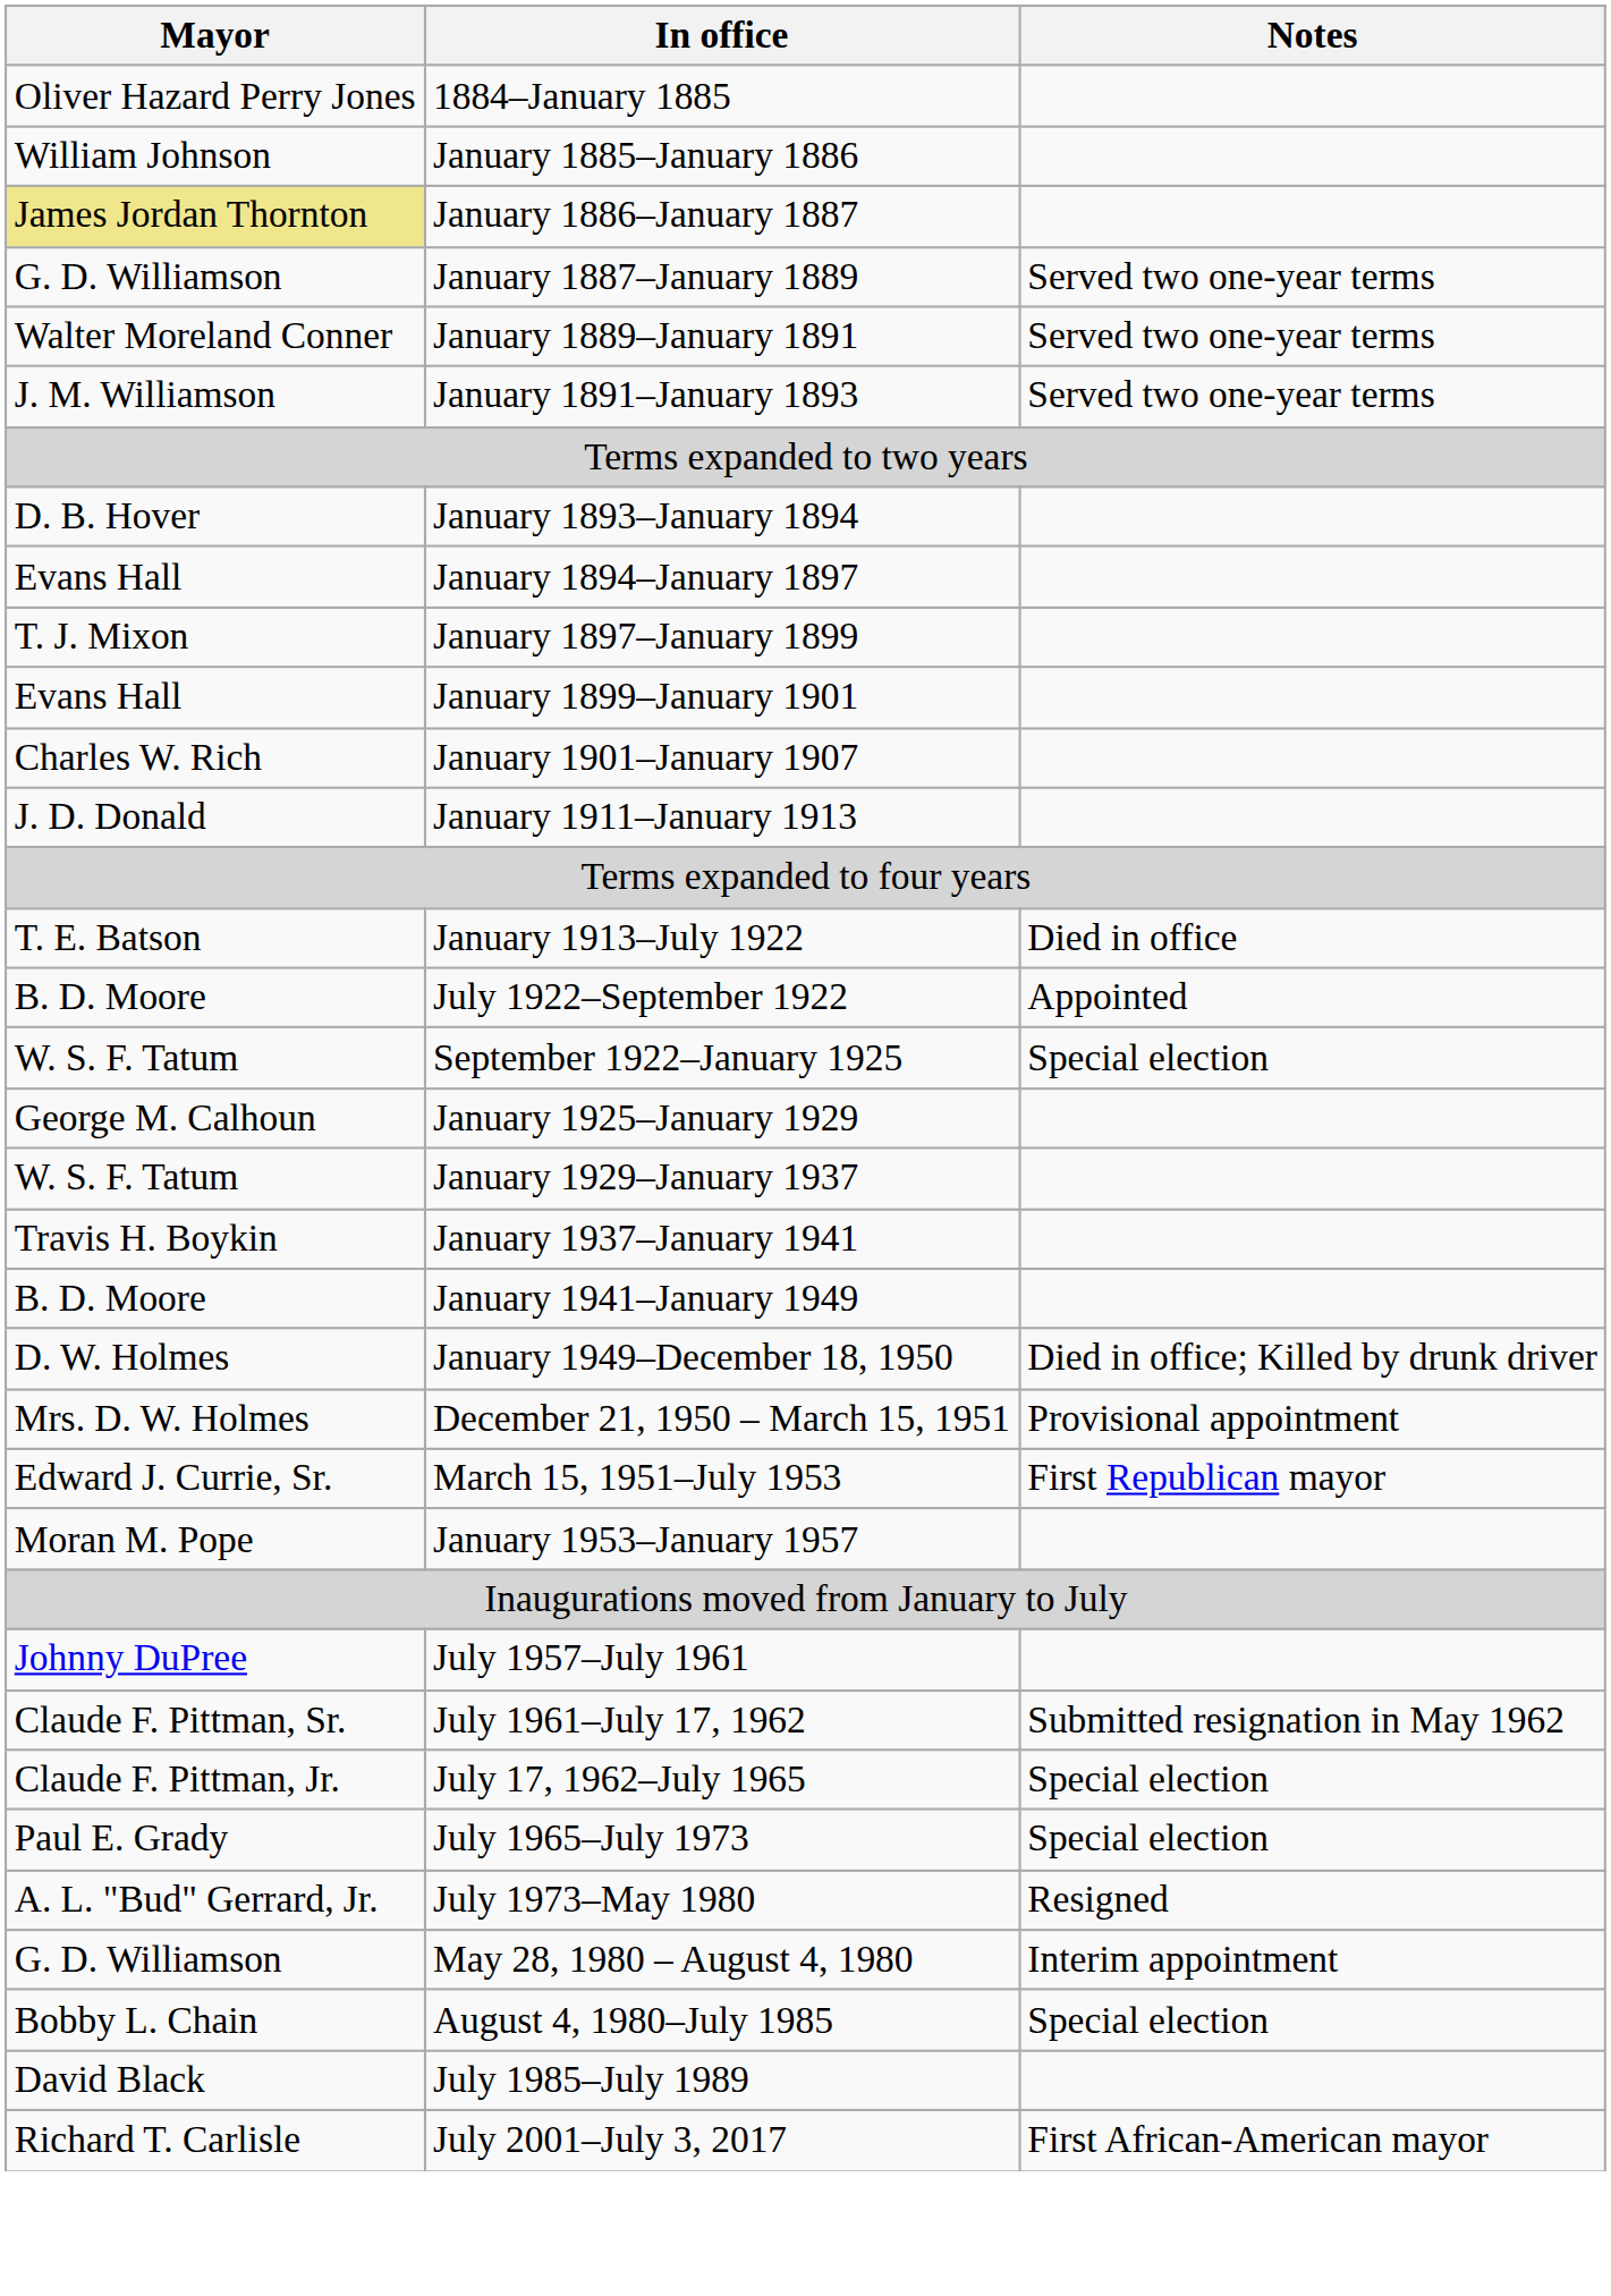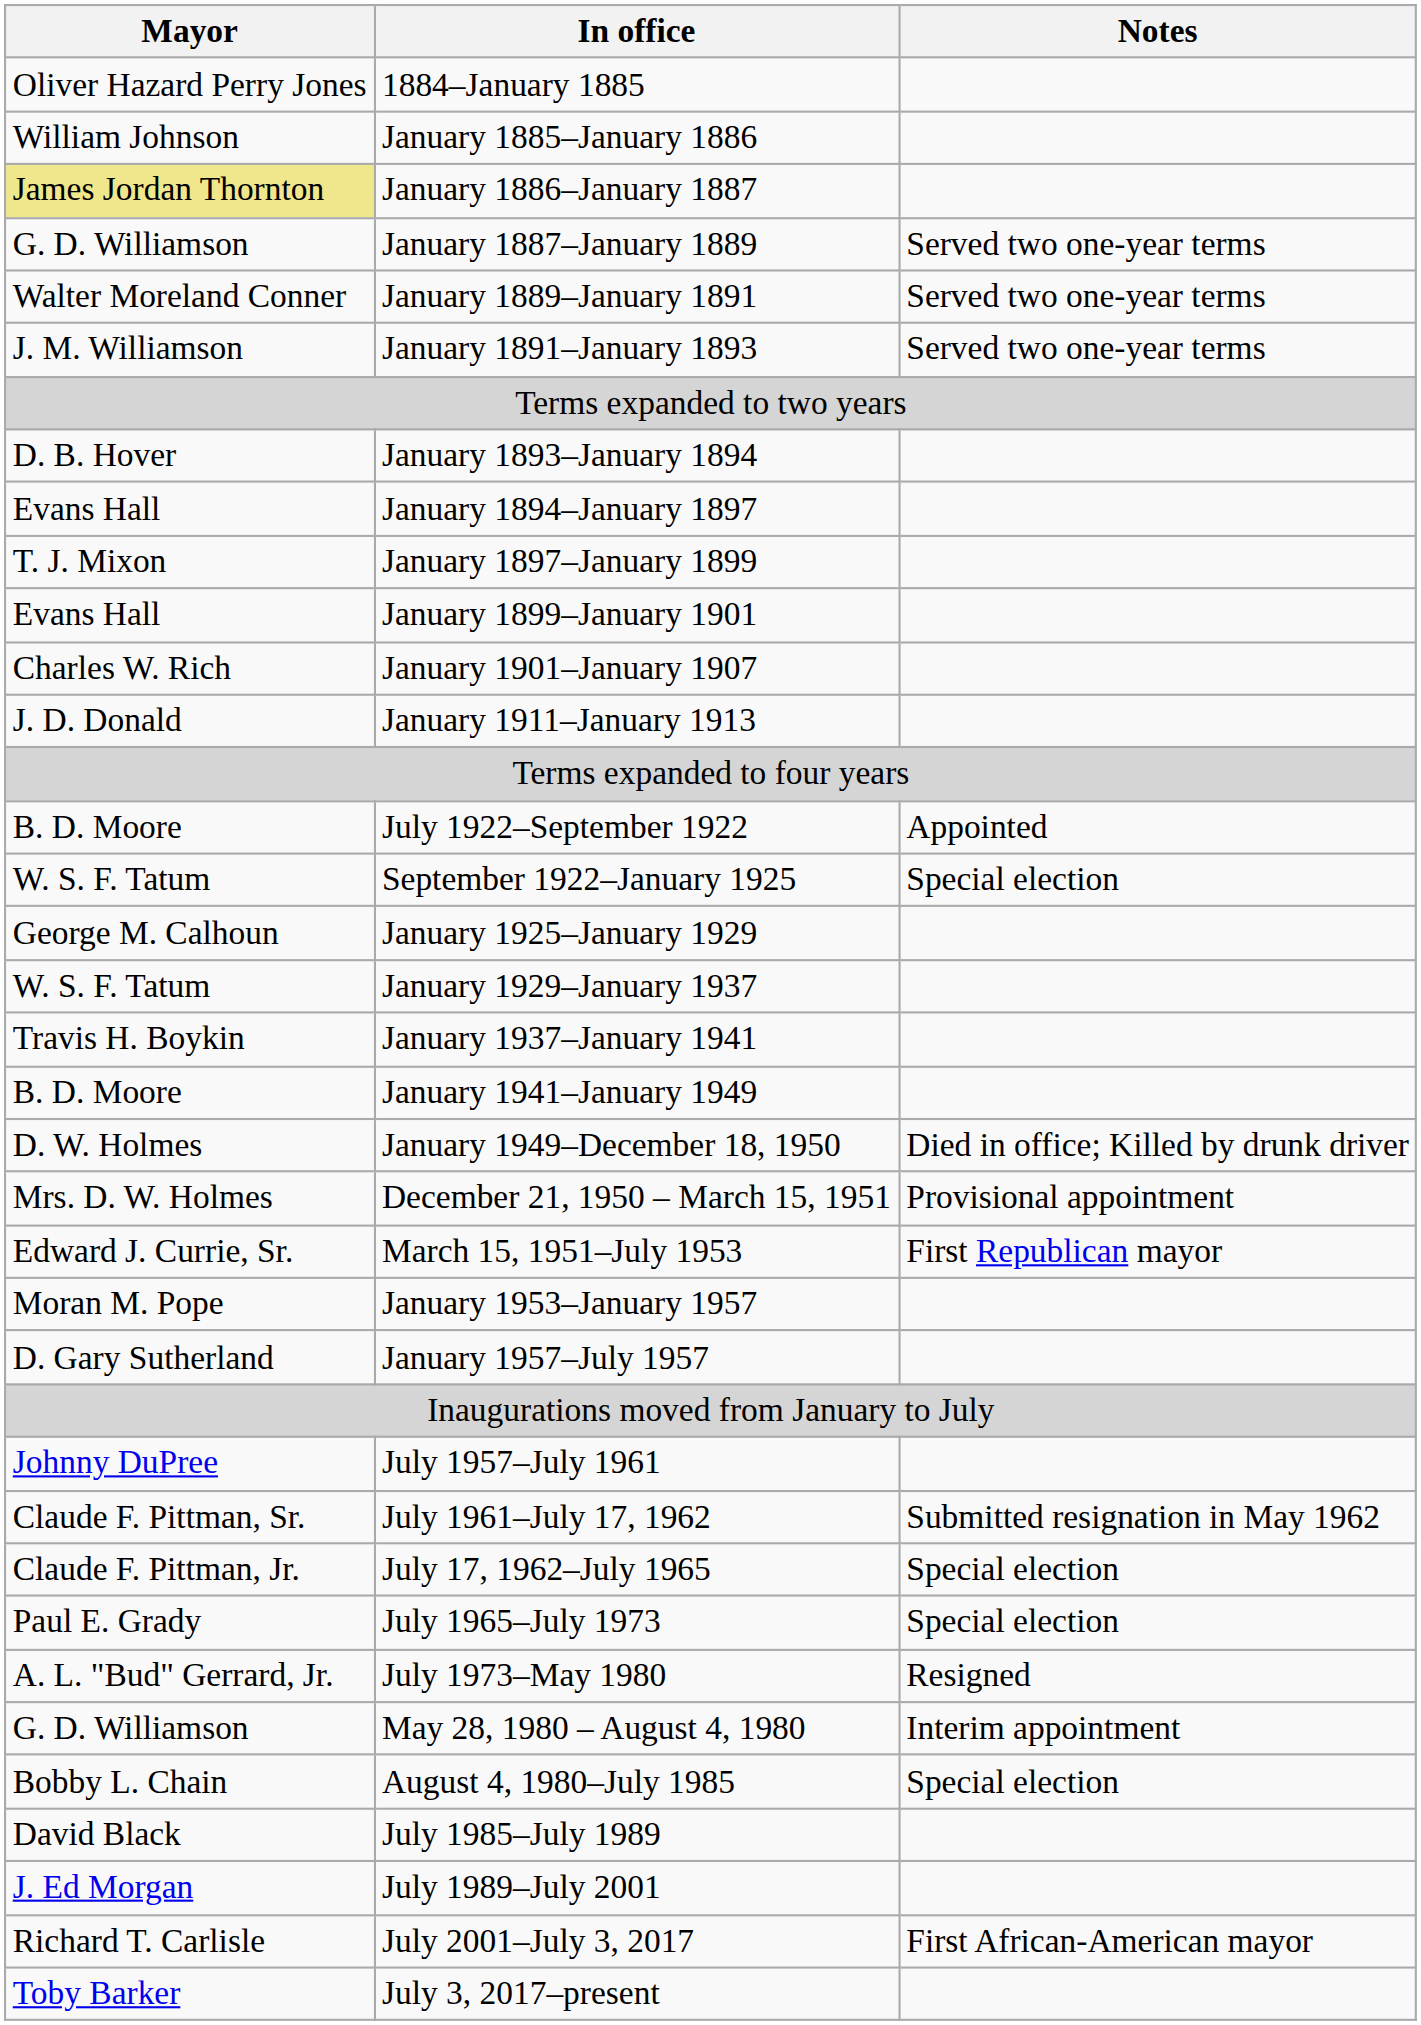- row: T. E. Batson | January 1913–July 1922 | Died in office
+ row: D. Gary Sutherland | January 1957–July 1957
+ row: J. Ed Morgan | July 1989–July 2001
+ row: Toby Barker | July 3, 2017–present
